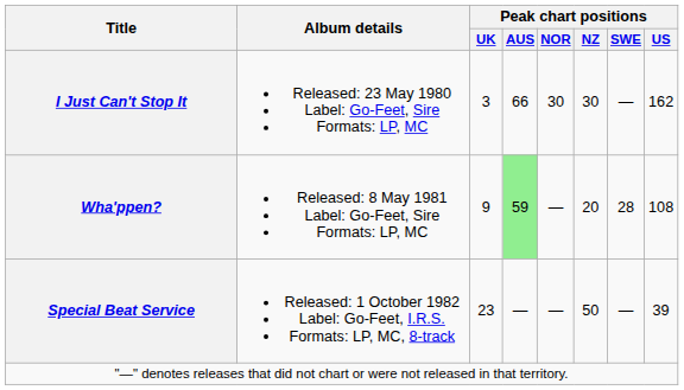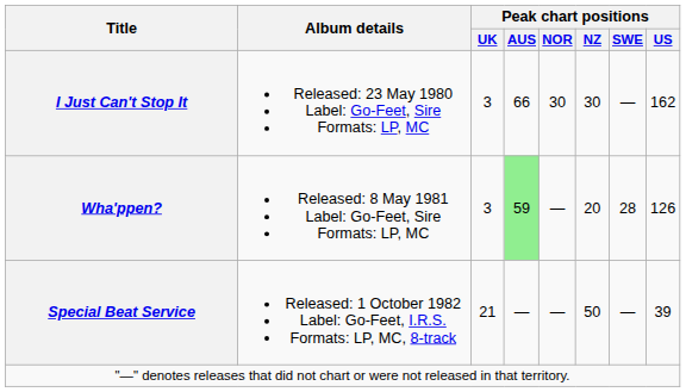Wha'ppen? | Peak chart positions / UK: 9 -> 3
Wha'ppen? | Peak chart positions / US: 108 -> 126
Special Beat Service | Peak chart positions / UK: 23 -> 21
